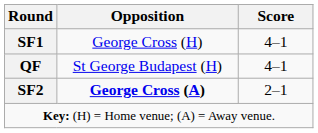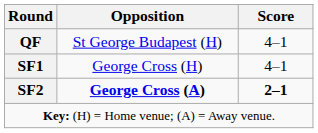rows swapped: QF <-> SF1
SF2 | Score: normal -> bold
